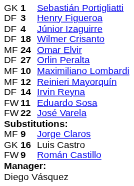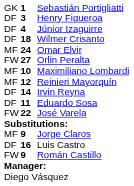Orlin Peralta | column 1: DF -> FW
Eduardo Sosa | column 1: FW -> DF
Luis Castro | column 1: GK -> DF
